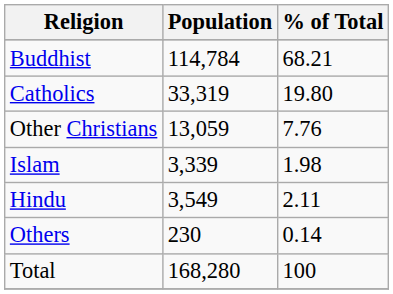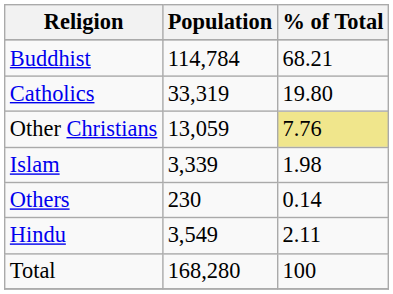Other Christians | % of Total: no background -> khaki background
rows swapped: Hindu <-> Others
